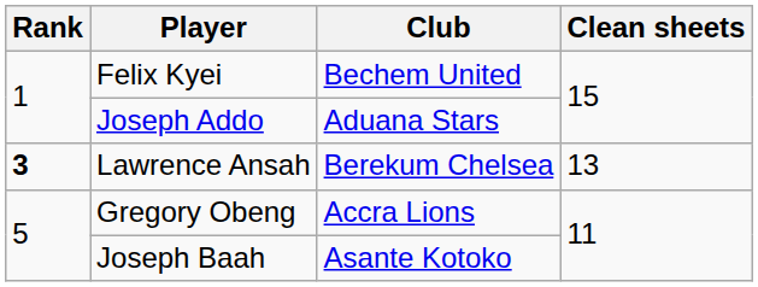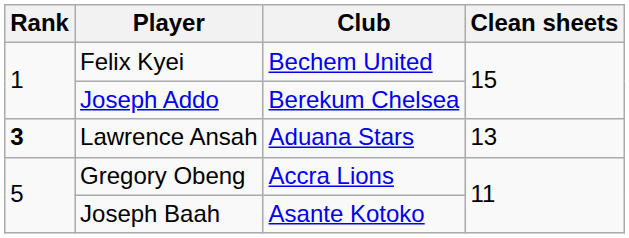Joseph Addo | Club: Aduana Stars -> Berekum Chelsea
Lawrence Ansah | Club: Berekum Chelsea -> Aduana Stars
